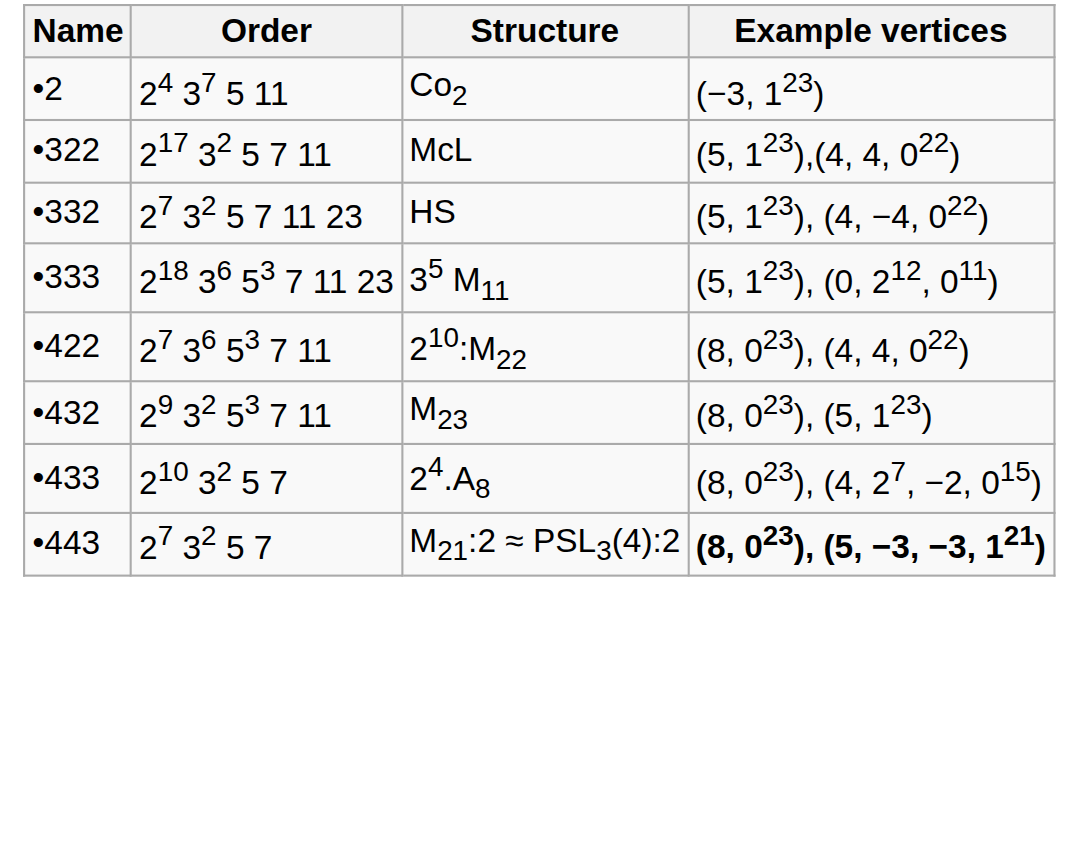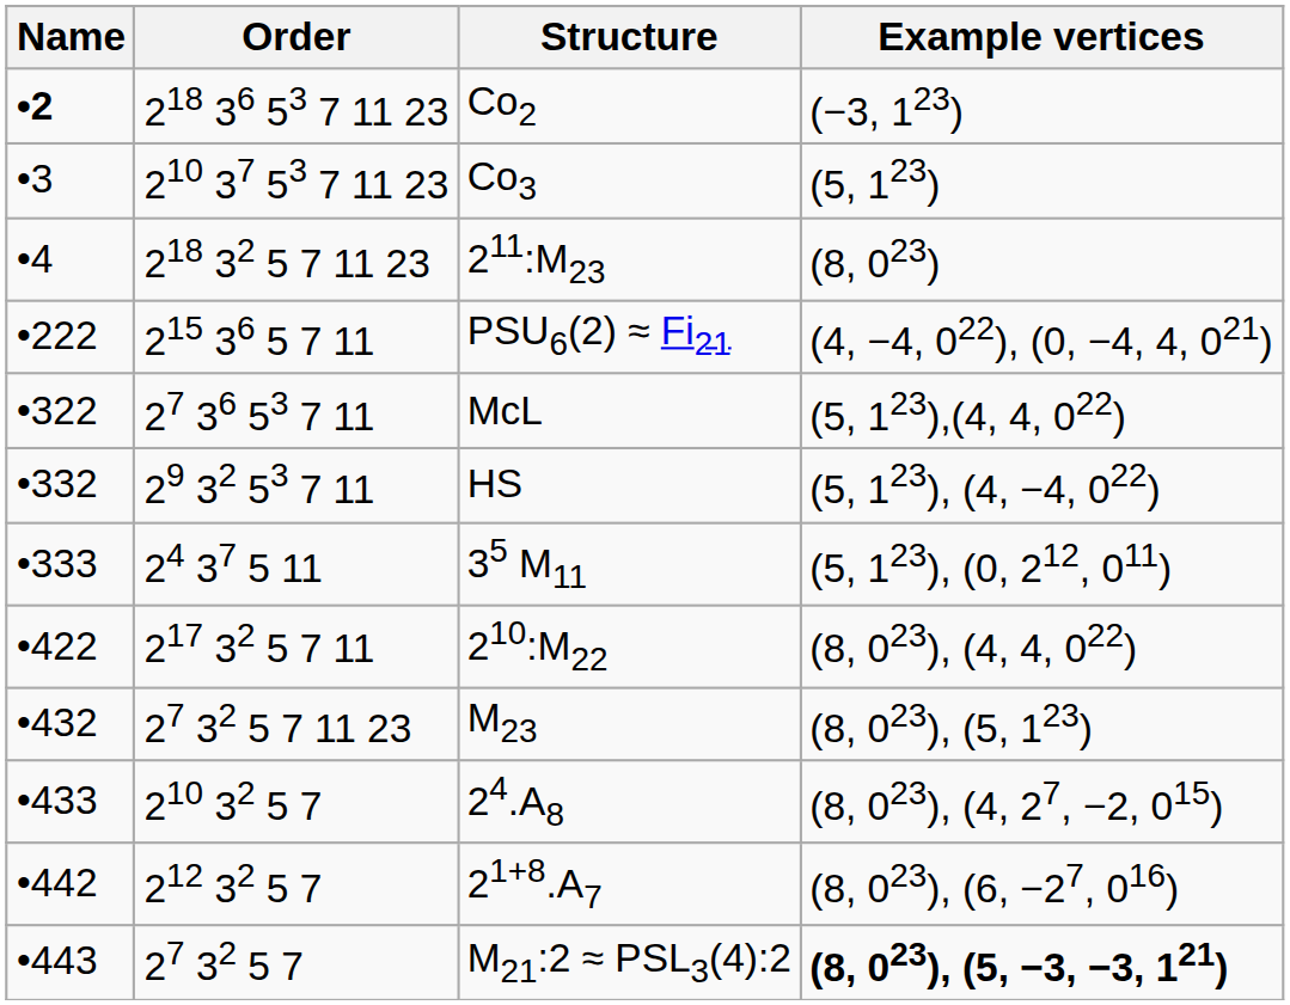Co2 | Name: normal -> bold
Co2 | Order: 24 37 5 11 -> 218 36 53 7 11 23
+ row: •3 | 210 37 53 7 11 23 | Co3 | (5, 123)
+ row: •4 | 218 32 5 7 11 23 | 211:M23 | (8, 023)
+ row: •222 | 215 36 5 7 11 | PSU6(2) ≈ Fi21 | (4, −4, 022), (0, −4, 4, 021)
McL | Order: 217 32 5 7 11 -> 27 36 53 7 11
HS | Order: 27 32 5 7 11 23 -> 29 32 53 7 11
35 M11 | Order: 218 36 53 7 11 23 -> 24 37 5 11
210:M22 | Order: 27 36 53 7 11 -> 217 32 5 7 11
M23 | Order: 29 32 53 7 11 -> 27 32 5 7 11 23
+ row: •442 | 212 32 5 7 | 21+8.A7 | (8, 023), (6, −27, 016)
